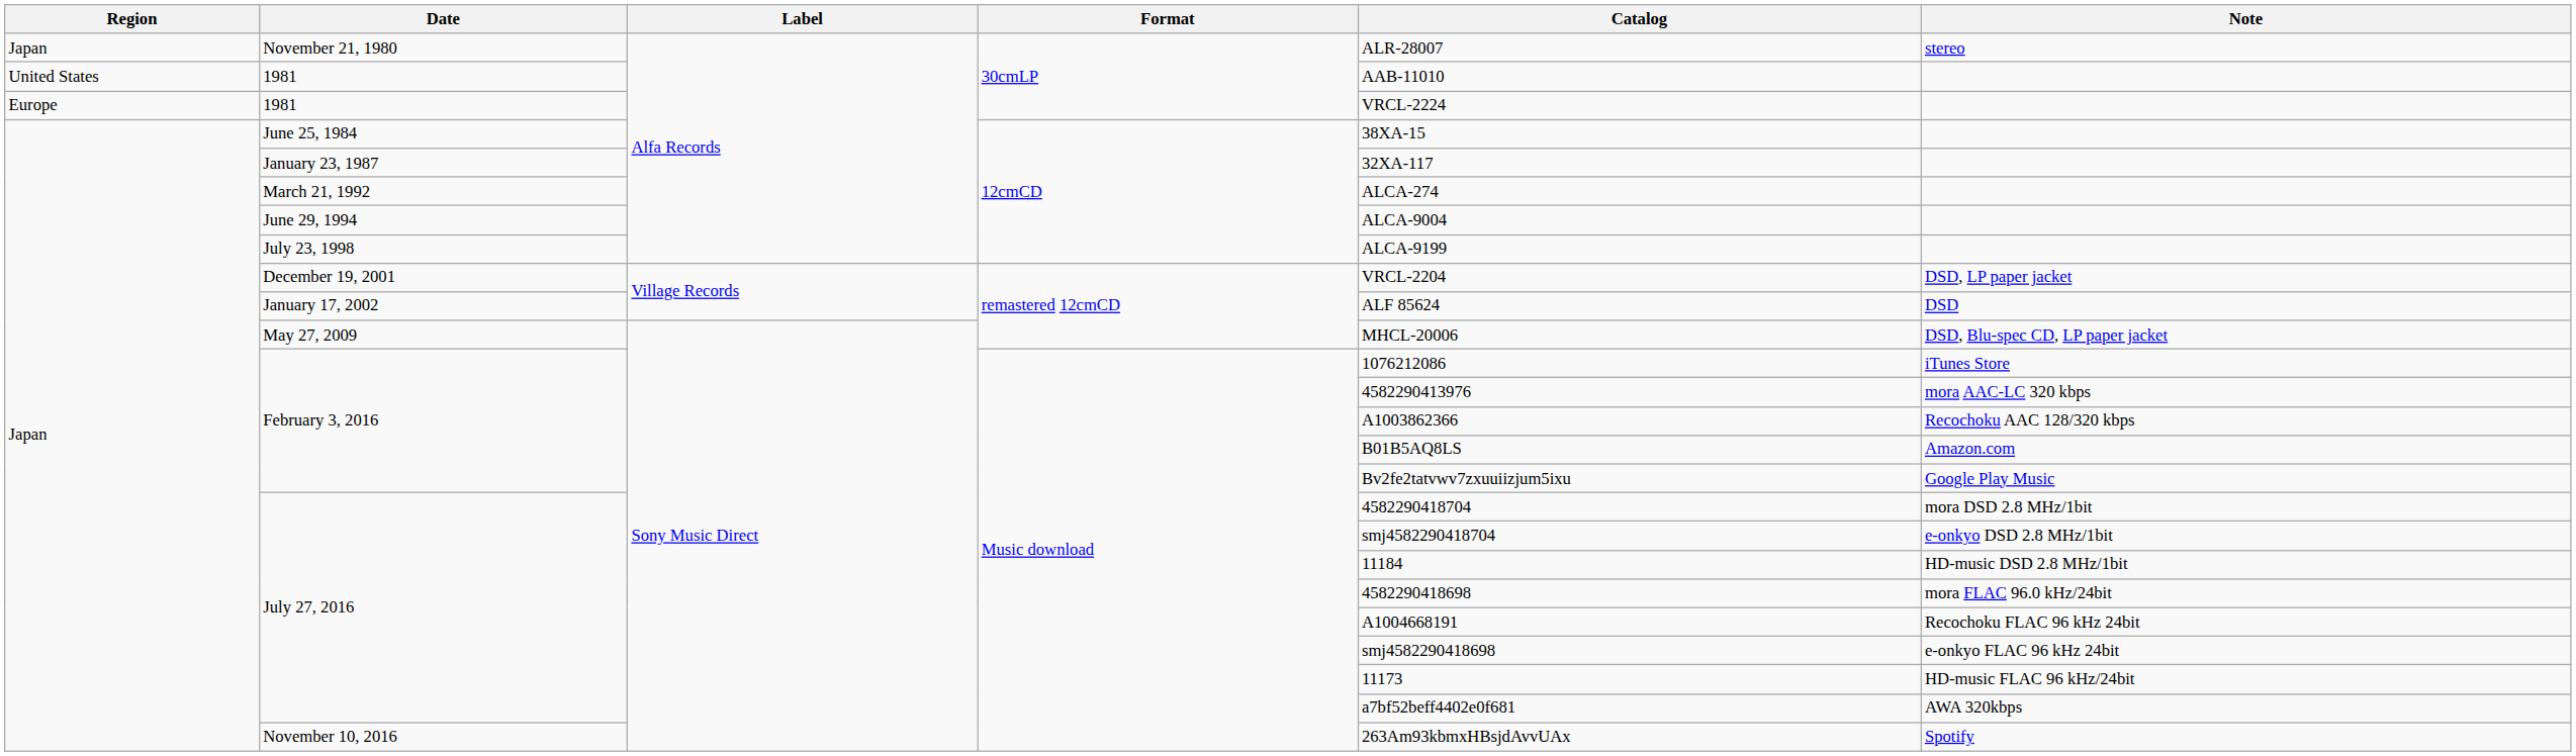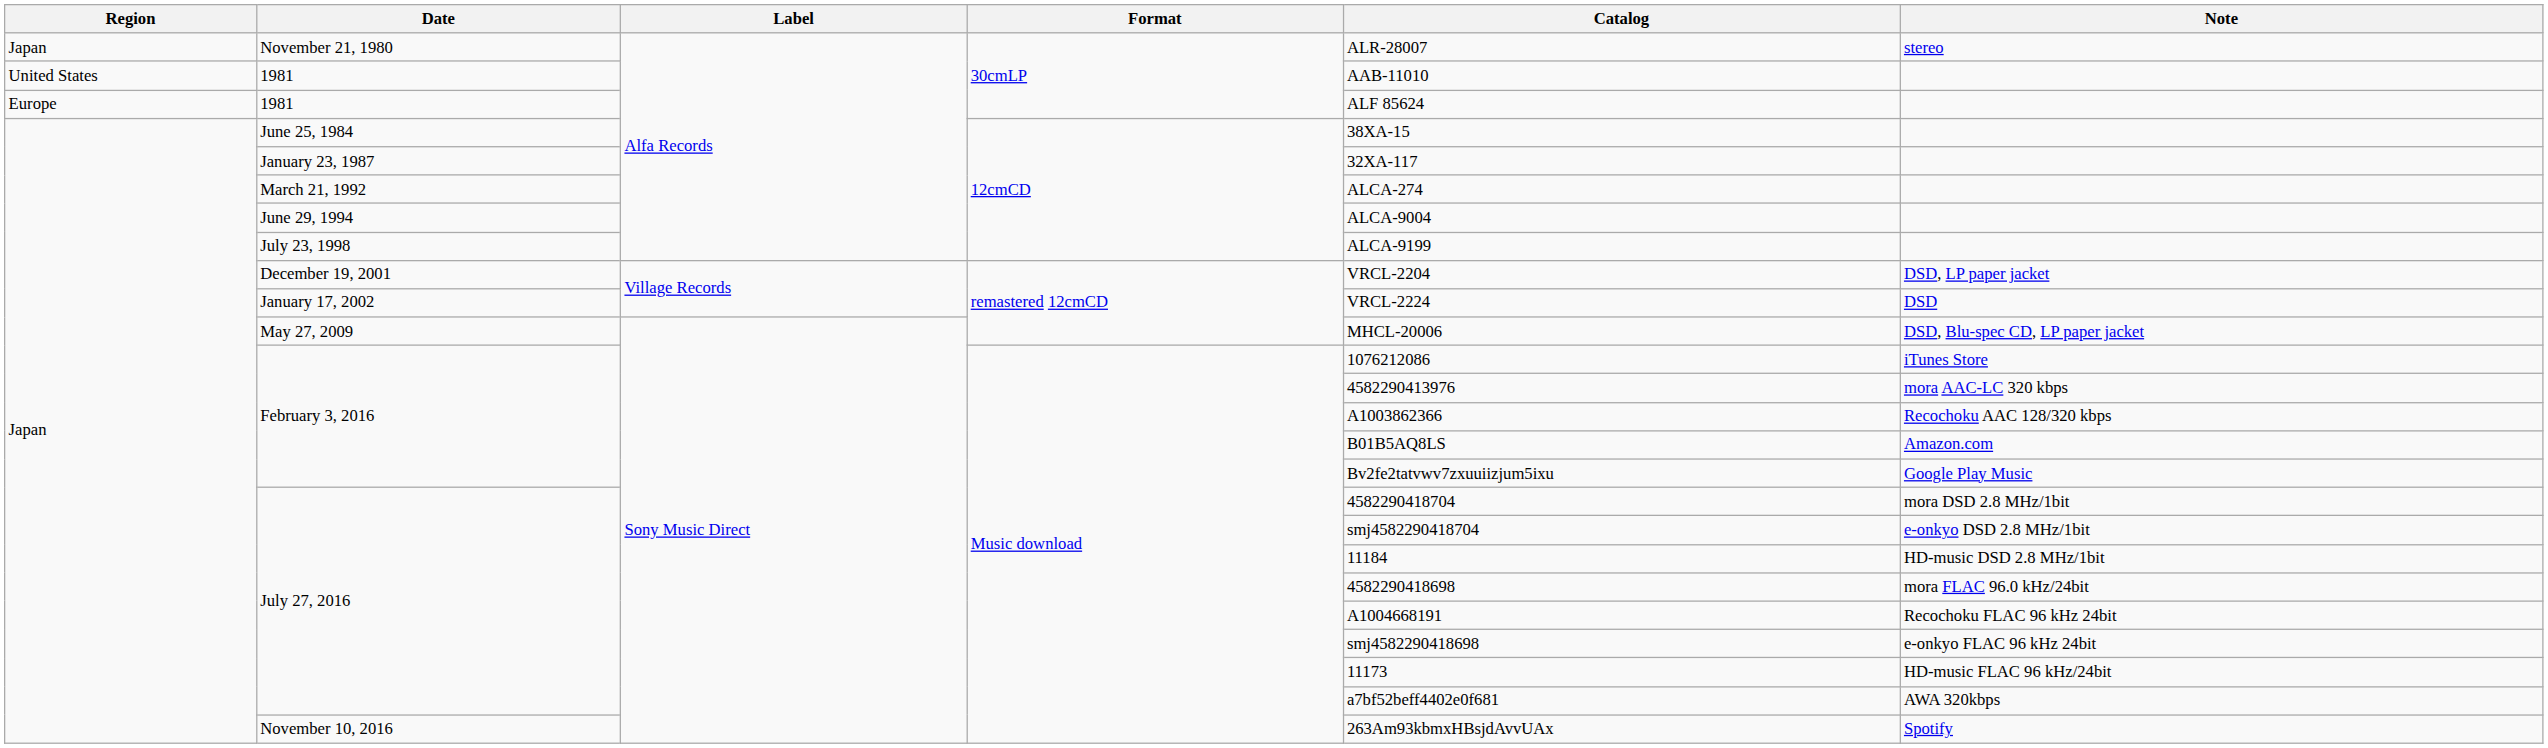Europe / 1981 | Catalog: VRCL-2224 -> ALF 85624
January 17, 2002 | Catalog: ALF 85624 -> VRCL-2224
